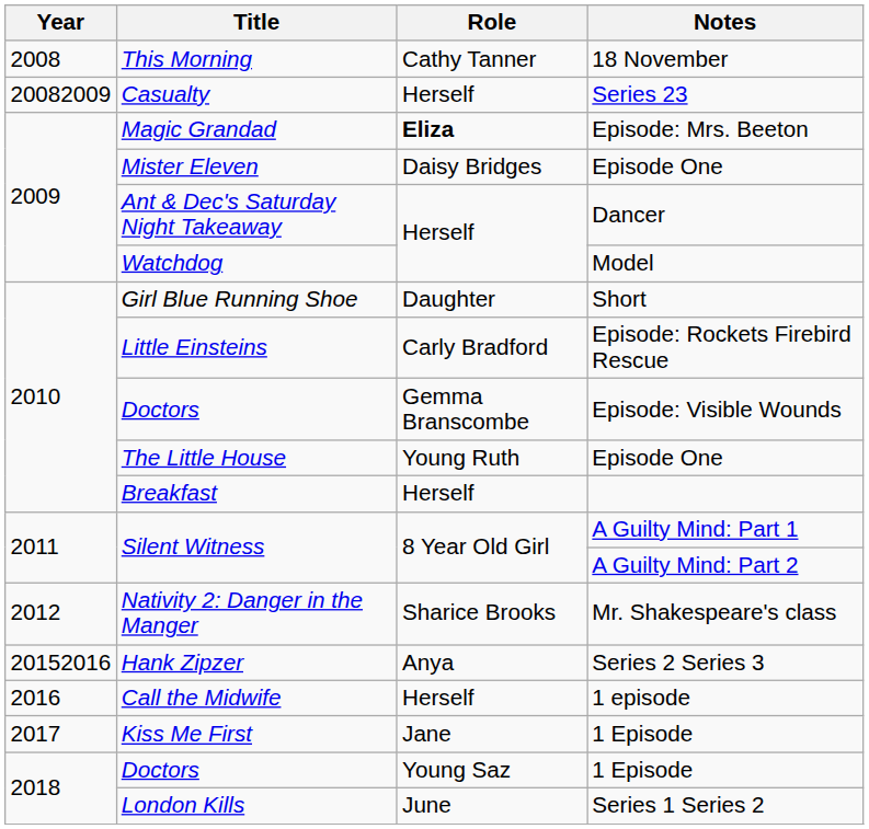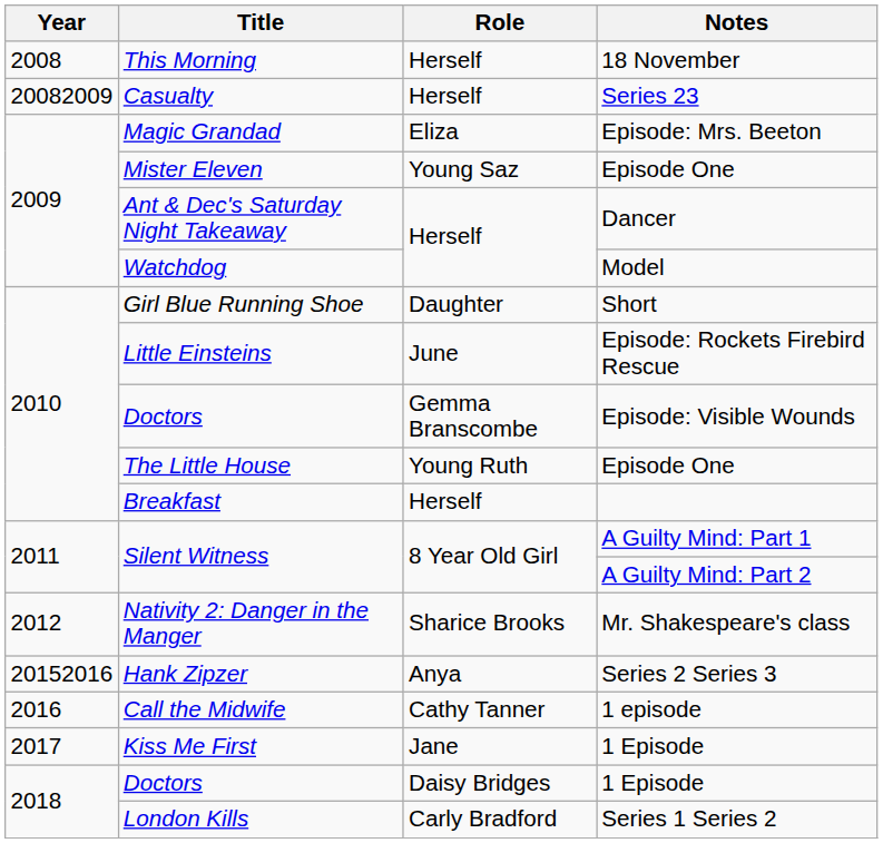This Morning | Role: Cathy Tanner -> Herself
Magic Grandad | Role: bold -> normal
Mister Eleven | Role: Daisy Bridges -> Young Saz
Little Einsteins | Role: Carly Bradford -> June
Call the Midwife | Role: Herself -> Cathy Tanner
Doctors / 1 Episode | Role: Young Saz -> Daisy Bridges
London Kills | Role: June -> Carly Bradford
